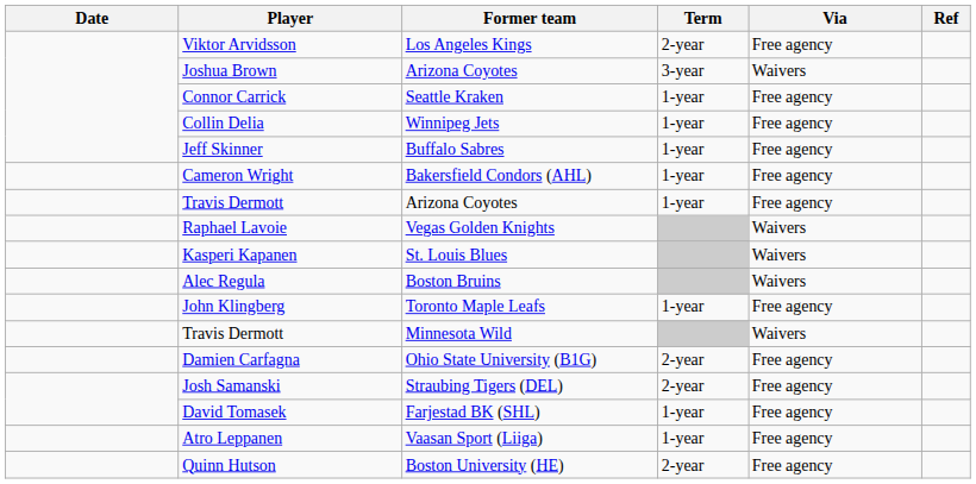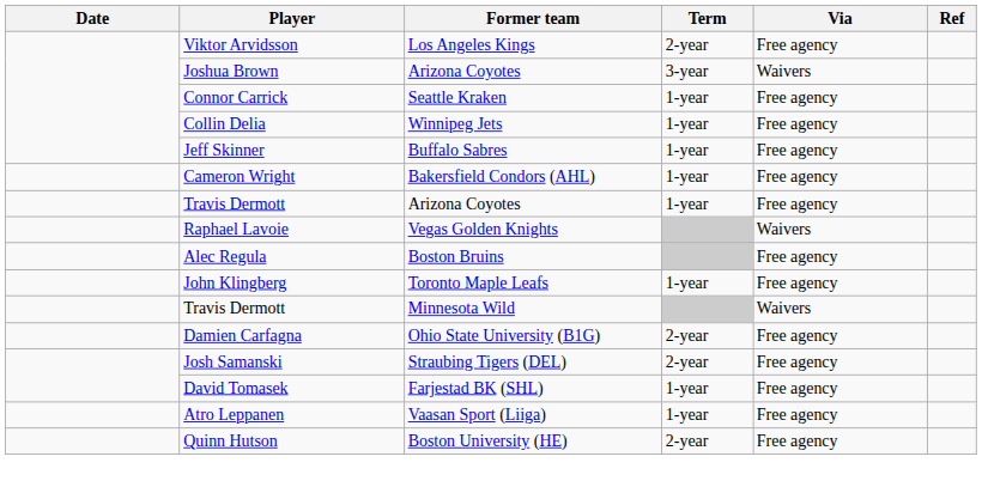- row: Kasperi Kapanen | St. Louis Blues | Waivers
Alec Regula | Via: Waivers -> Free agency
